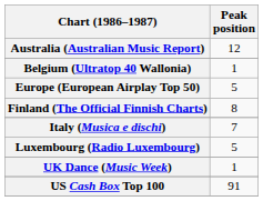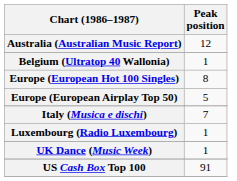+ row: Europe (European Hot 100 Singles) | 8
- row: Finland (The Official Finnish Charts) | 8
Luxembourg (Radio Luxembourg) | Peak position: 5 -> 1
